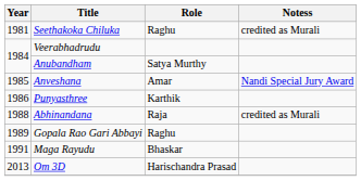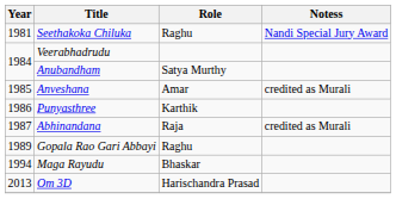Seethakoka Chiluka | Notess: credited as Murali -> Nandi Special Jury Award
Anveshana | Notess: Nandi Special Jury Award -> credited as Murali
Abhinandana | Year: 1988 -> 1987
Maga Rayudu | Year: 1991 -> 1994
